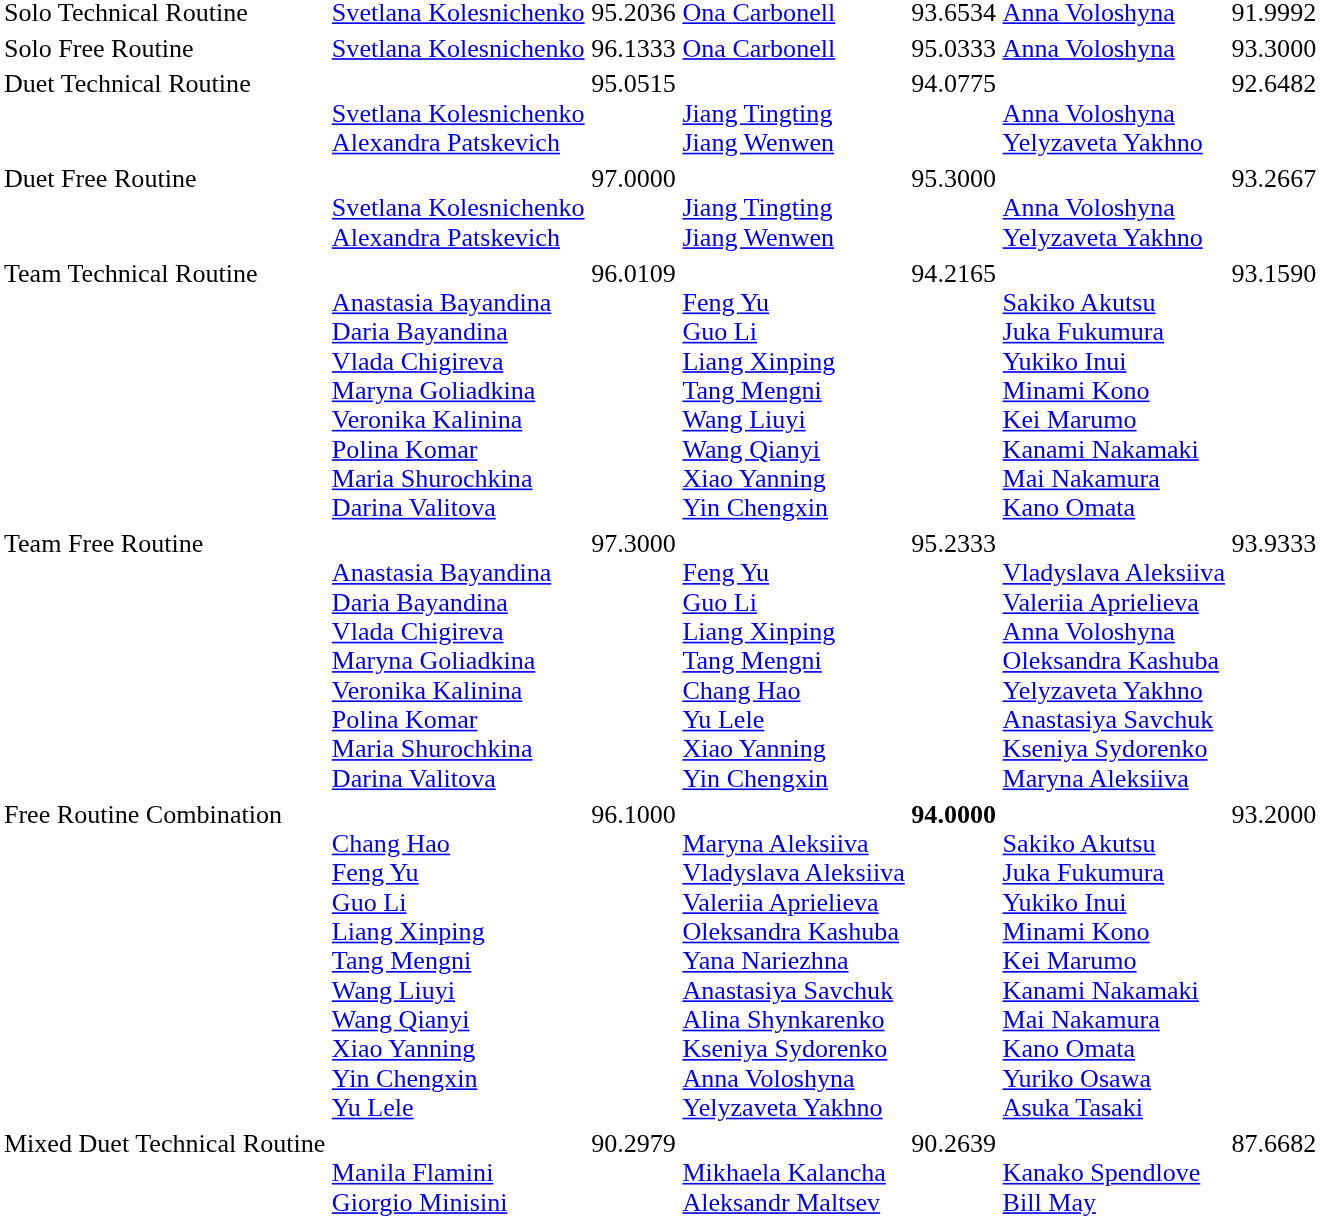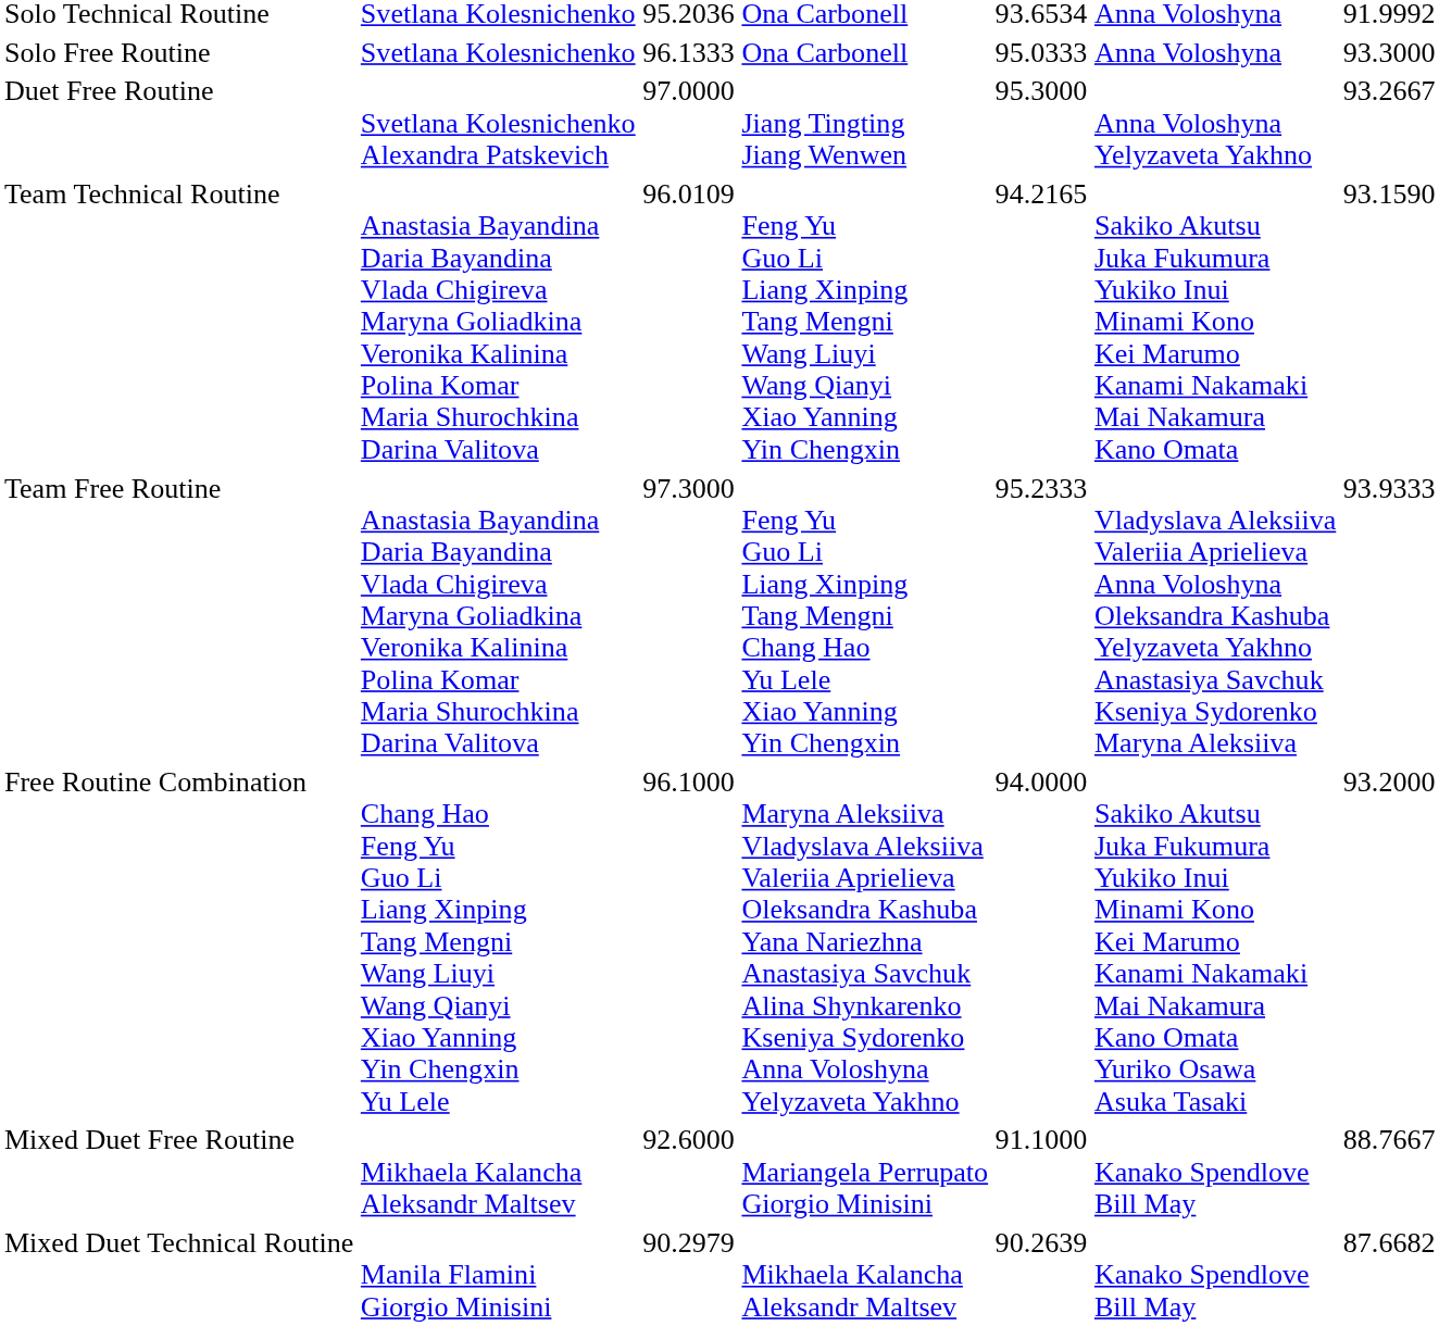- row: Duet Technical Routine | Svetlana Kolesnichenko Alexandra Patskevich | 95.0515 | Jiang Tingting Jiang Wenwen | 94.0775 | Anna Voloshyna Yelyzaveta Yakhno | 92.6482
Free Routine Combination | column 5: bold -> normal
+ row: Mixed Duet Free Routine | Mikhaela Kalancha Aleksandr Maltsev | 92.6000 | Mariangela Perrupato Giorgio Minisini | 91.1000 | Kanako Spendlove Bill May | 88.7667
